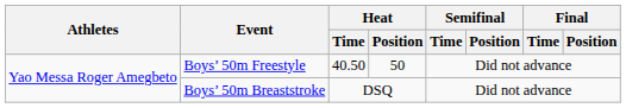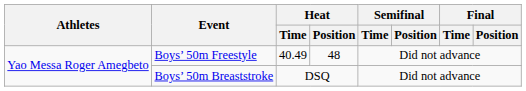Boys’ 50m Freestyle | Heat / Time: 40.50 -> 40.49
Boys’ 50m Freestyle | Heat / Position: 50 -> 48
